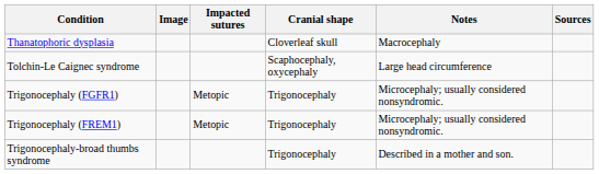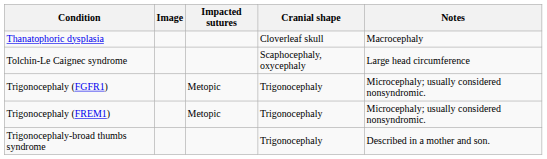- column: Sources
